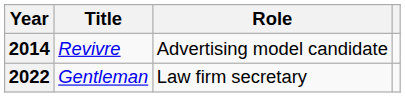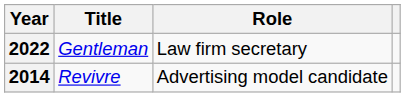rows swapped: 2014 <-> 2022
